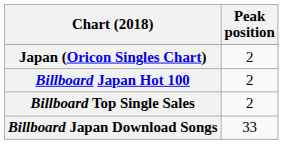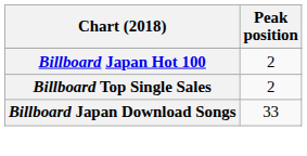- row: Japan (Oricon Singles Chart) | 2
